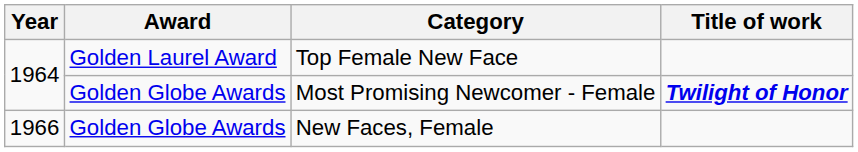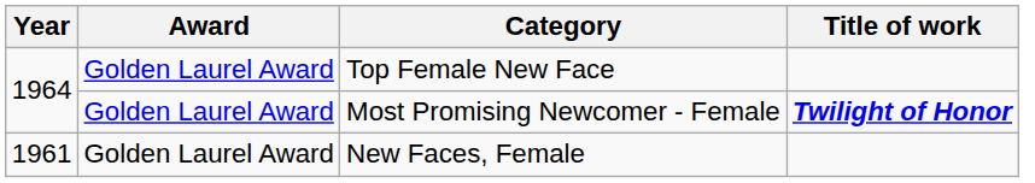Most Promising Newcomer - Female | Award: Golden Globe Awards -> Golden Laurel Award
New Faces, Female | Year: 1966 -> 1961
New Faces, Female | Award: Golden Globe Awards -> Golden Laurel Award
